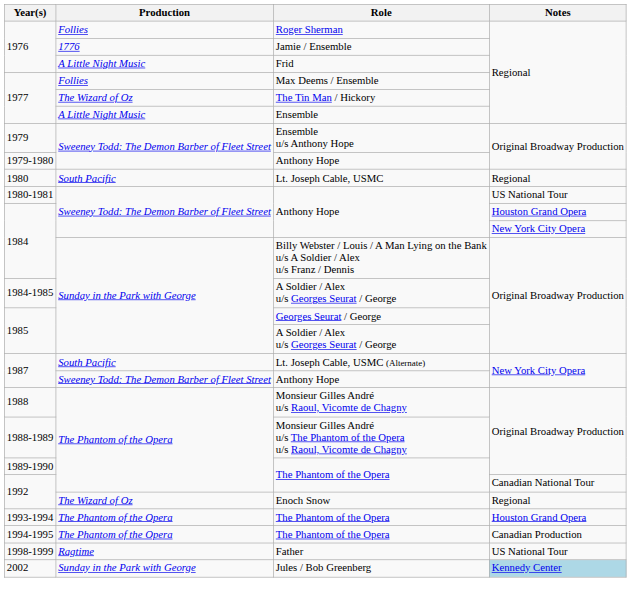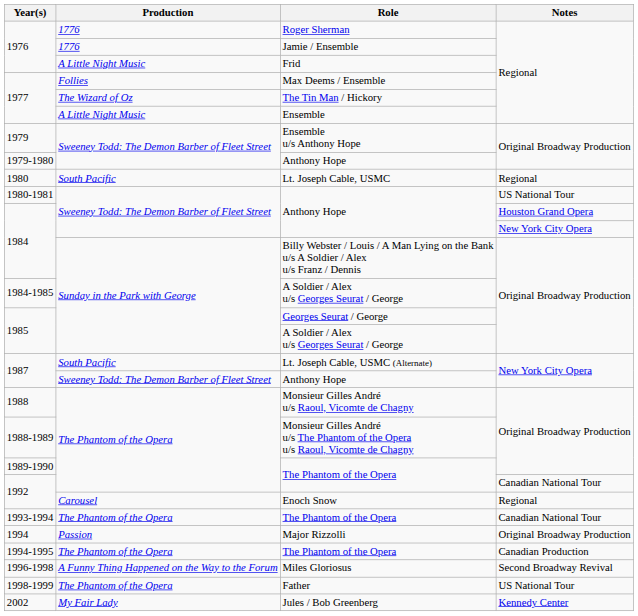Roger Sherman | Production: Follies -> 1776
Enoch Snow | Production: The Wizard of Oz -> Carousel
1993-1994 / The Phantom of the Opera | Notes: Houston Grand Opera -> Canadian National Tour
+ row: 1994 | Passion | Major Rizzolli | Original Broadway Production
+ row: 1996-1998 | A Funny Thing Happened on the Way to the Forum | Miles Gloriosus | Second Broadway Revival
Father | Production: Ragtime -> The Phantom of the Opera
Jules / Bob Greenberg | Production: Sunday in the Park with George -> My Fair Lady
Jules / Bob Greenberg | Notes: lightblue background -> no background
